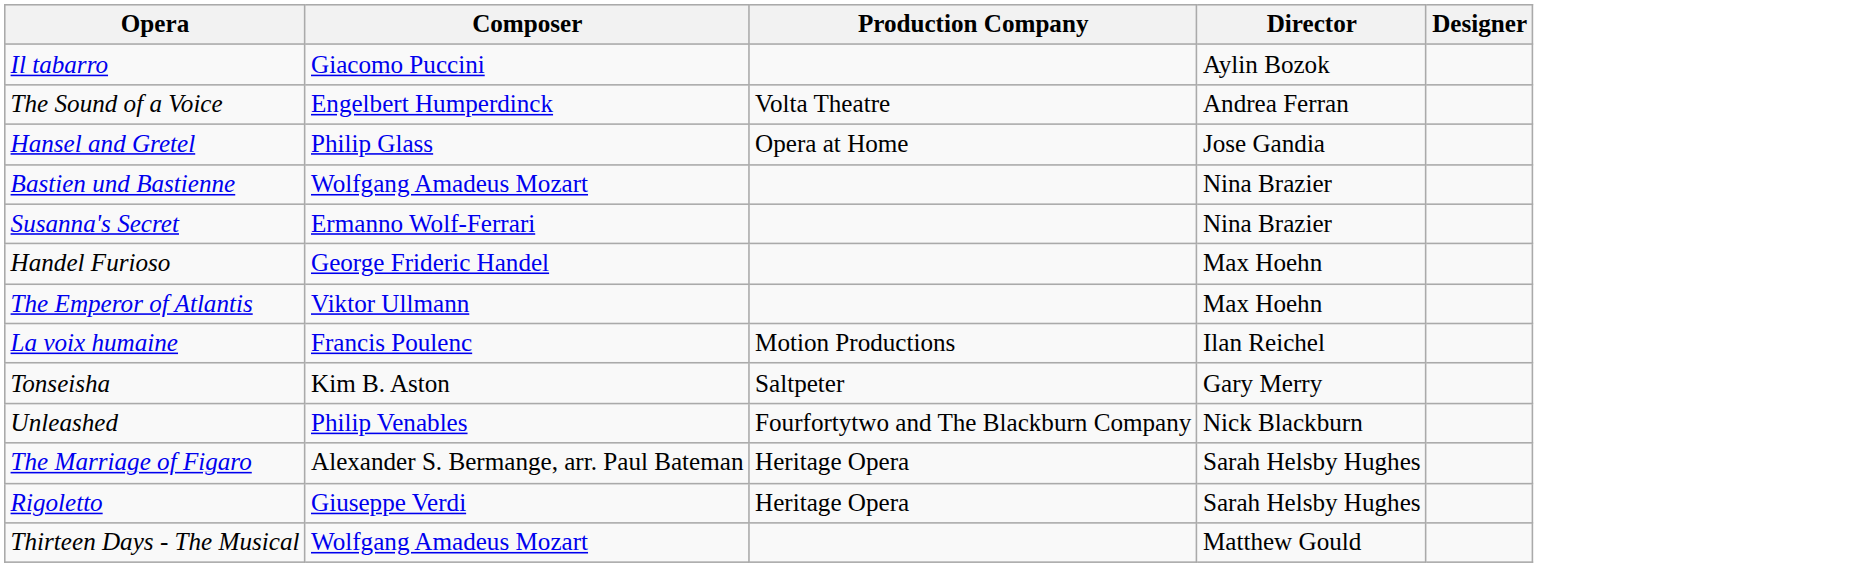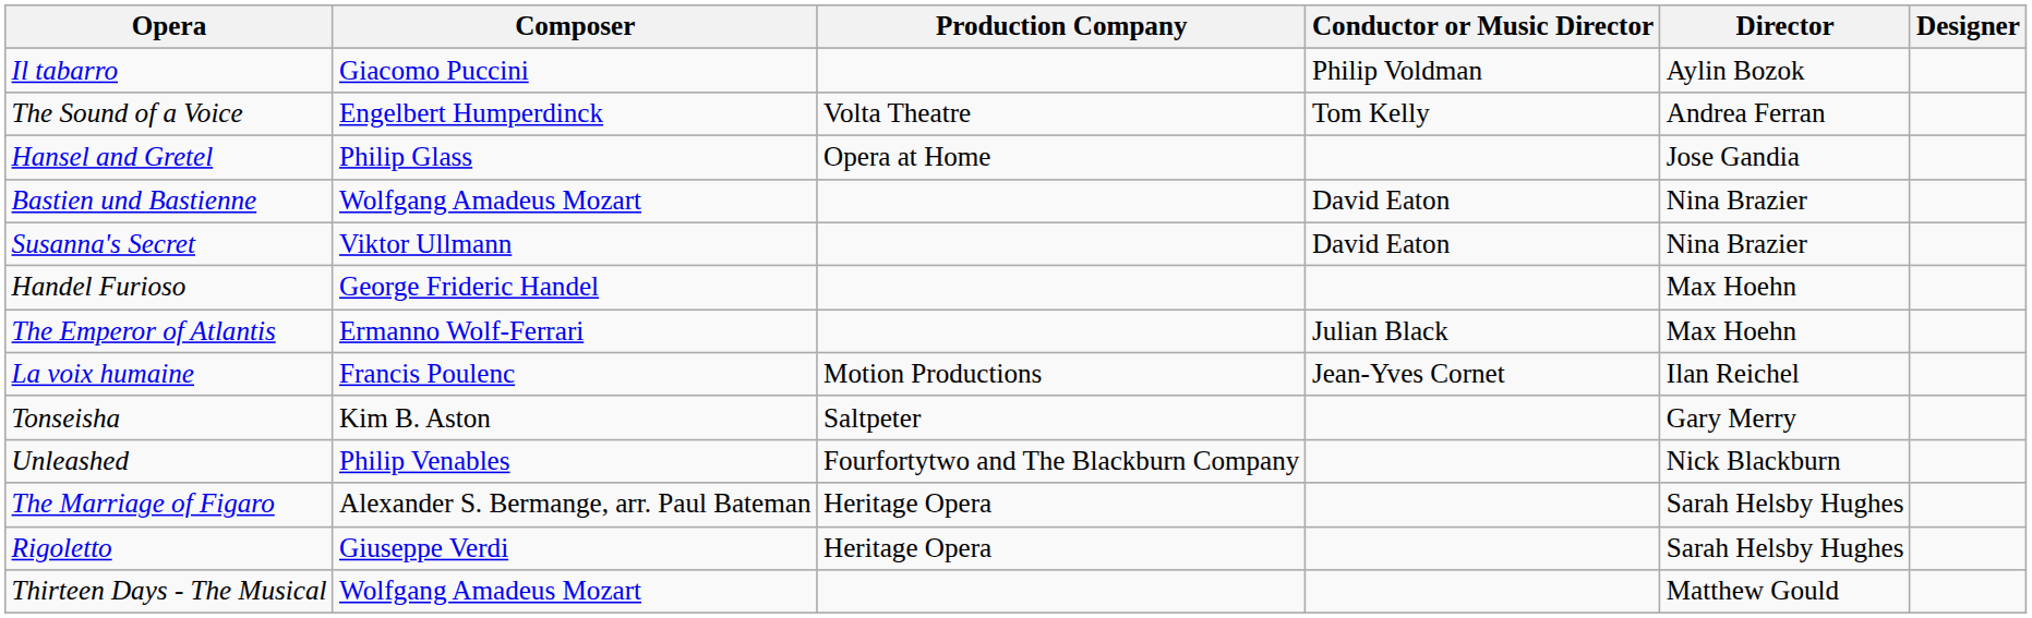+ column: Conductor or Music Director | Philip Voldman | Tom Kelly | David Eaton | David Eaton | Julian Black | Jean-Yves Cornet
Susanna's Secret | Composer: Ermanno Wolf-Ferrari -> Viktor Ullmann
The Emperor of Atlantis | Composer: Viktor Ullmann -> Ermanno Wolf-Ferrari
